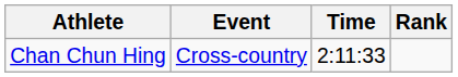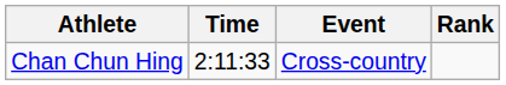columns swapped: Event <-> Time
